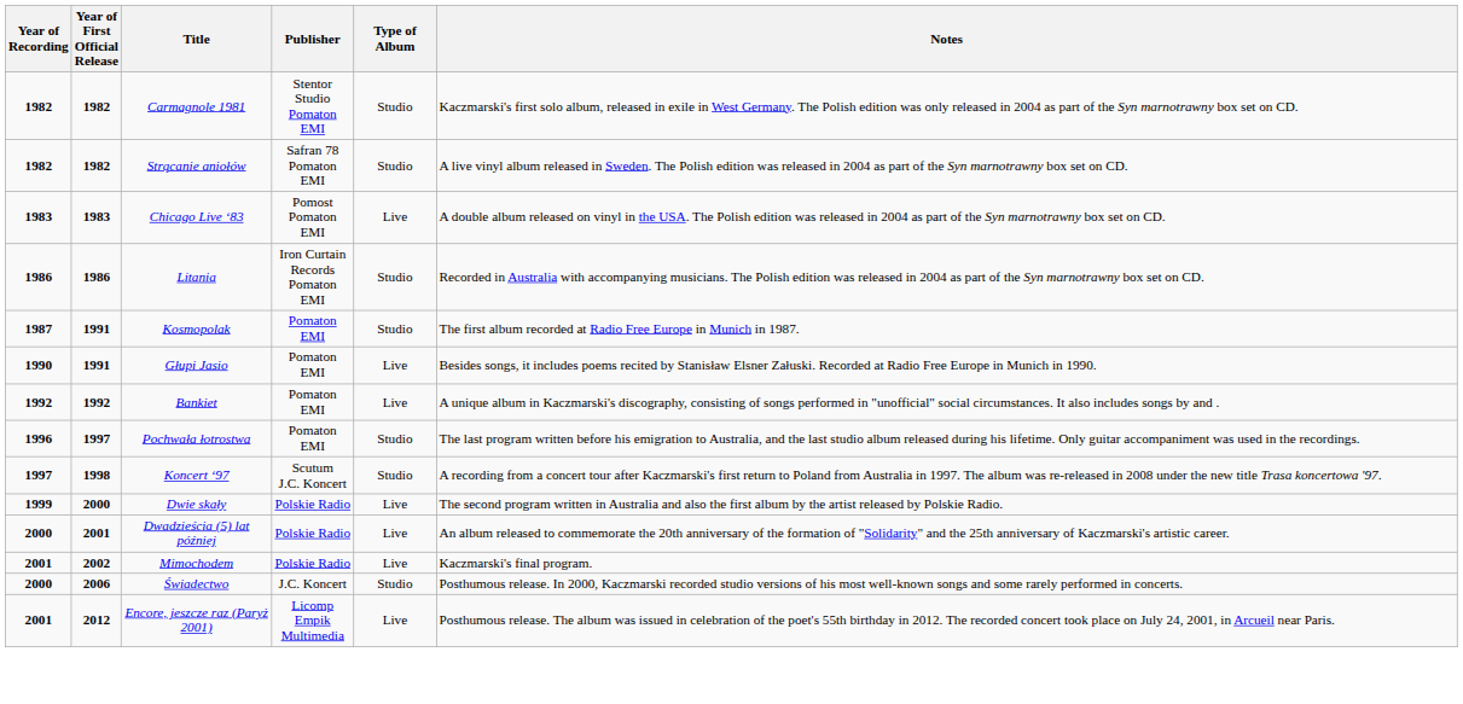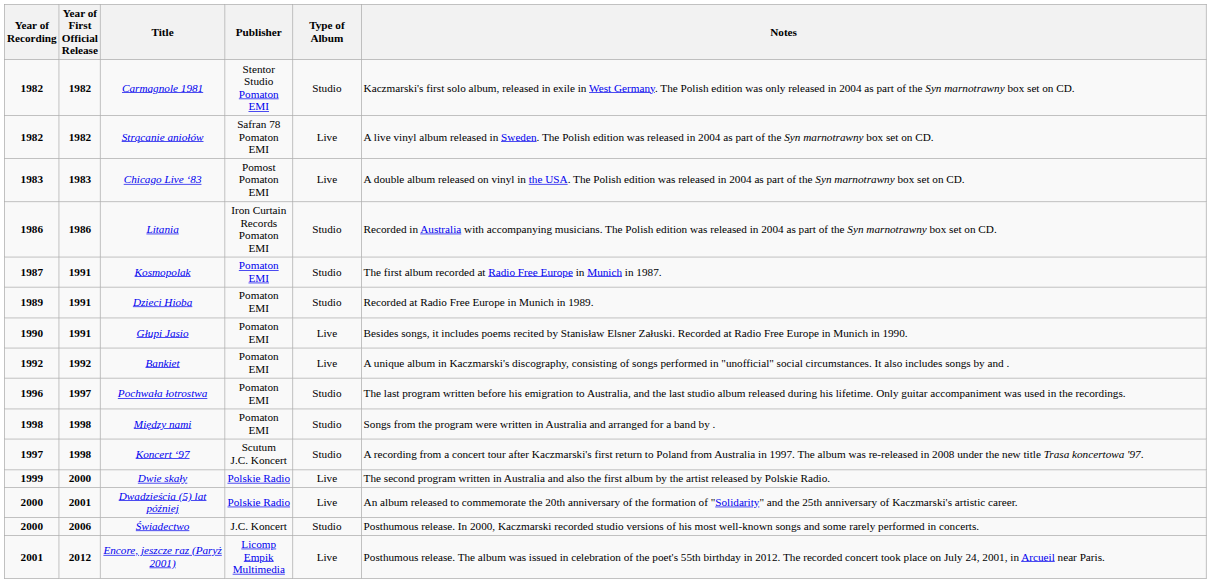Strącanie aniołów | Type of Album: Studio -> Live
+ row: 1989 | 1991 | Dzieci Hioba | Pomaton EMI | Studio | Recorded at Radio Free Europe in Munich in 1989.
+ row: 1998 | 1998 | Między nami | Pomaton EMI | Studio | Songs from the program were written in Australia and arranged for a band by .
- row: 2001 | 2002 | Mimochodem | Polskie Radio | Live | Kaczmarski's final program.
